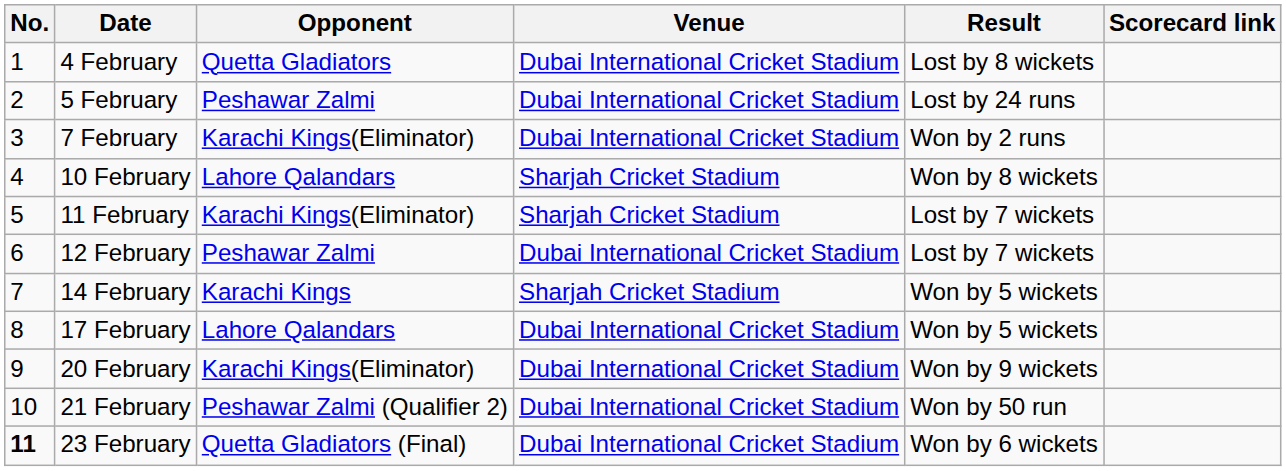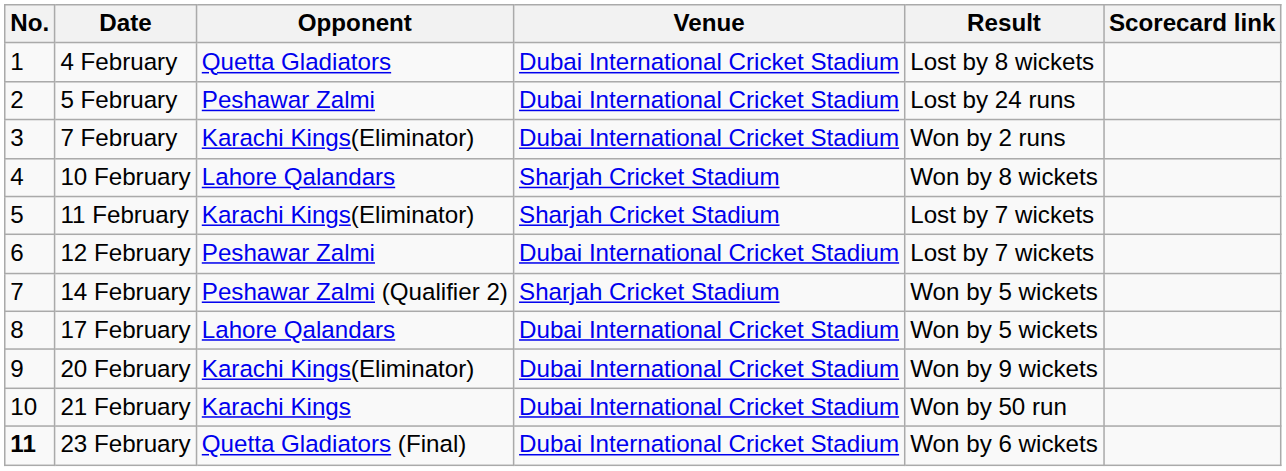14 February | Opponent: Karachi Kings -> Peshawar Zalmi (Qualifier 2)
21 February | Opponent: Peshawar Zalmi (Qualifier 2) -> Karachi Kings
